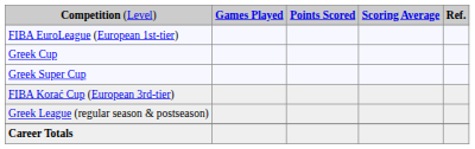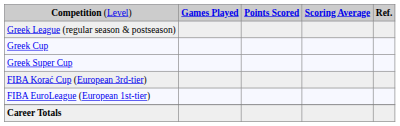rows swapped: Greek League (regular season & postseason) <-> FIBA EuroLeague (European 1st-tier)
